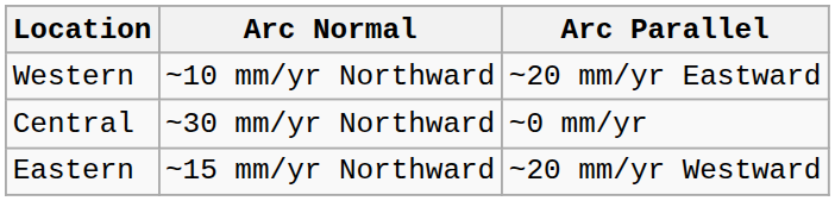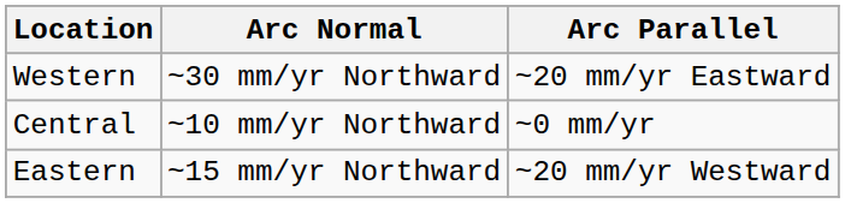Western | Arc Normal: ~10 mm/yr Northward -> ~30 mm/yr Northward
Central | Arc Normal: ~30 mm/yr Northward -> ~10 mm/yr Northward
